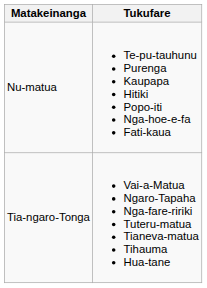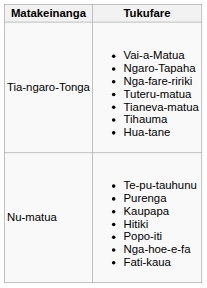rows swapped: Nu-matua <-> Tia-ngaro-Tonga
